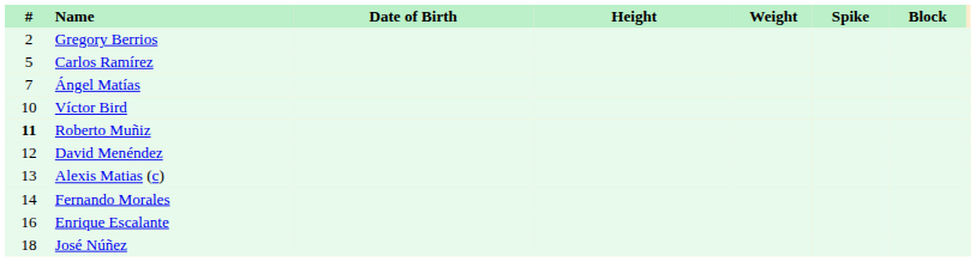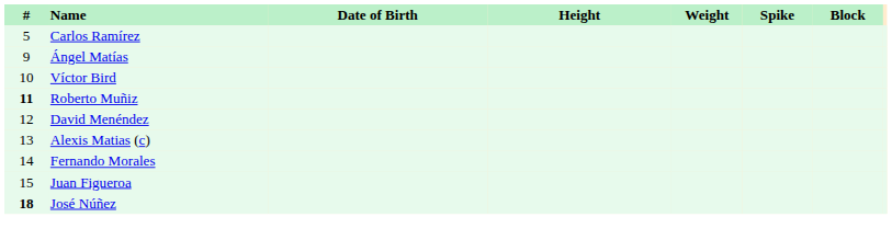- row: 2 | Gregory Berrios
Ángel Matías | #: 7 -> 9
+ row: 15 | Juan Figueroa
- row: 16 | Enrique Escalante
José Núñez | #: normal -> bold
